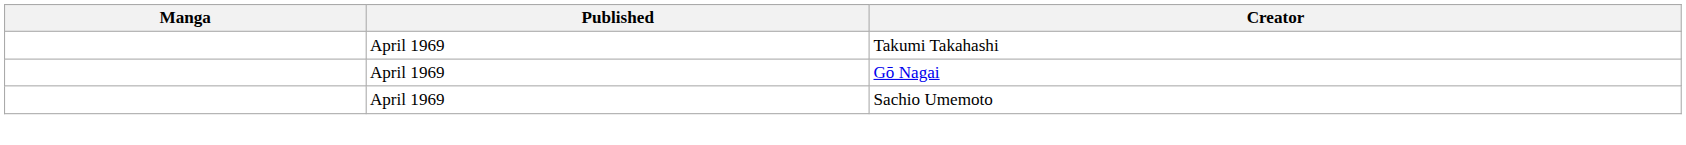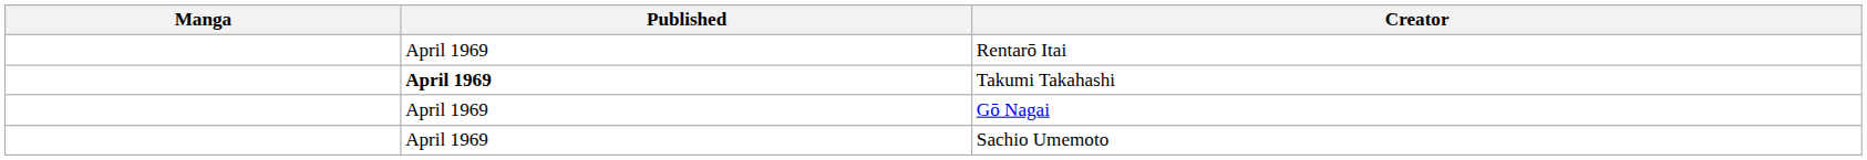+ row: April 1969 | Rentarō Itai
Takumi Takahashi | Published: normal -> bold
